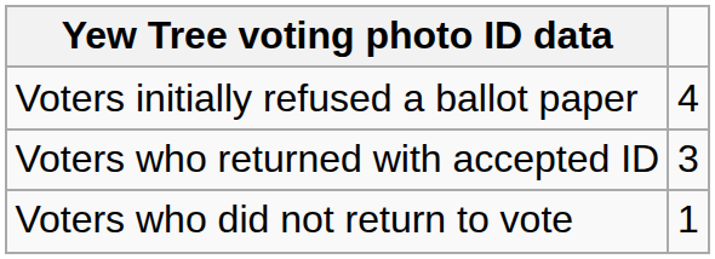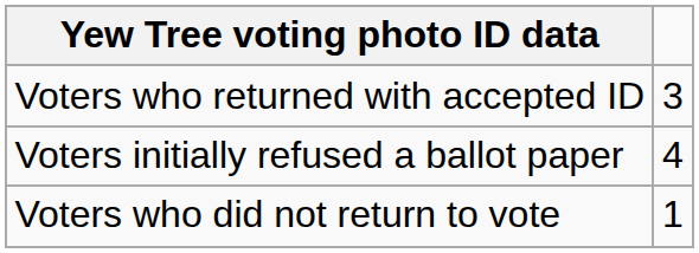rows swapped: Voters initially refused a ballot paper <-> Voters who returned with accepted ID
